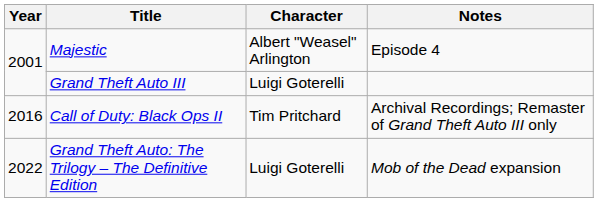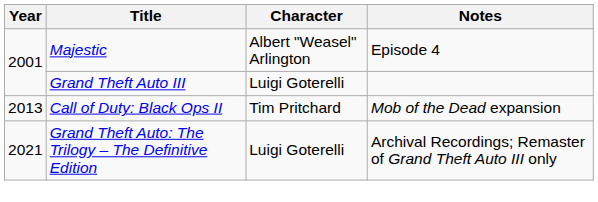Call of Duty: Black Ops II | Year: 2016 -> 2013
Call of Duty: Black Ops II | Notes: Archival Recordings; Remaster of Grand Theft Auto III only -> Mob of the Dead expansion
Grand Theft Auto: The Trilogy – The Definitive Edition | Year: 2022 -> 2021
Grand Theft Auto: The Trilogy – The Definitive Edition | Notes: Mob of the Dead expansion -> Archival Recordings; Remaster of Grand Theft Auto III only
